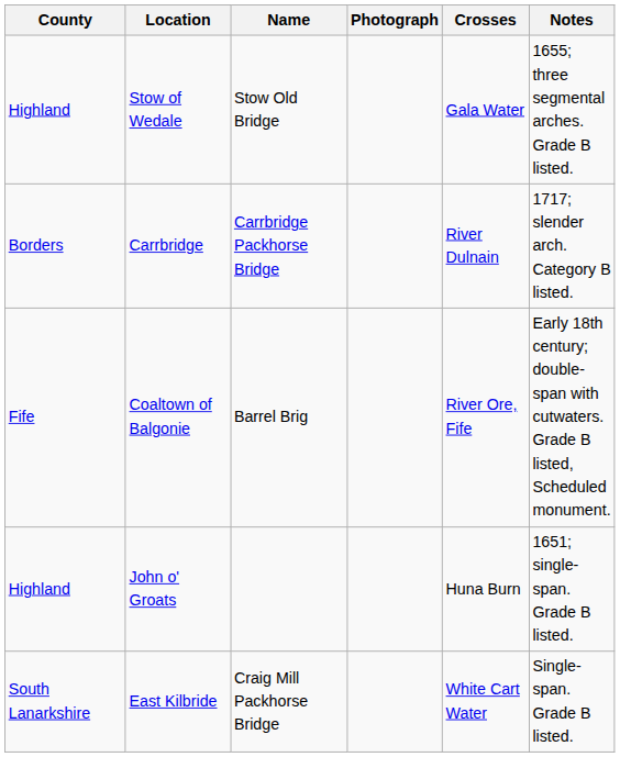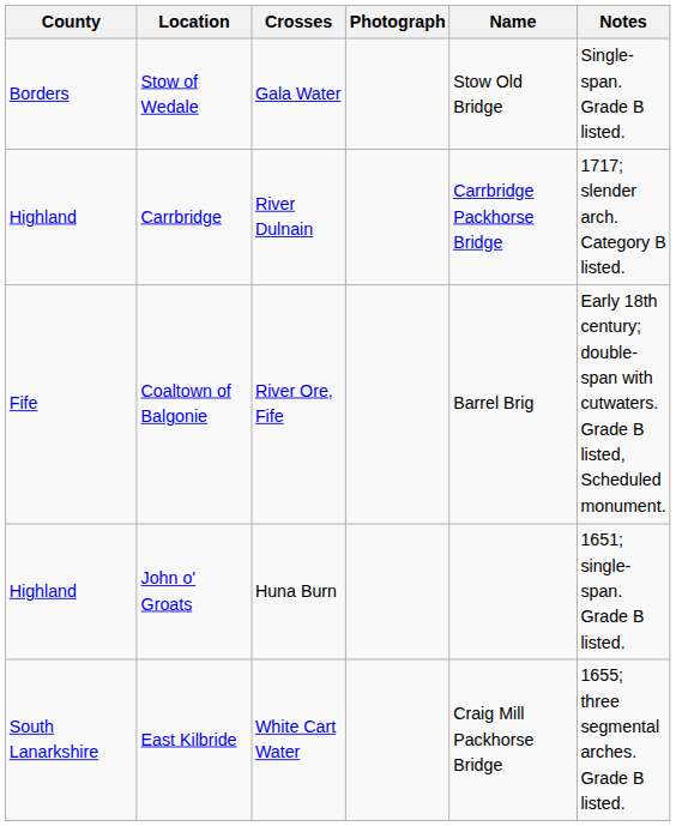columns swapped: Name <-> Crosses
Stow of Wedale | County: Highland -> Borders
Stow of Wedale | Notes: 1655; three segmental arches. Grade B listed. -> Single-span. Grade B listed.
Carrbridge | County: Borders -> Highland
East Kilbride | Notes: Single-span. Grade B listed. -> 1655; three segmental arches. Grade B listed.
